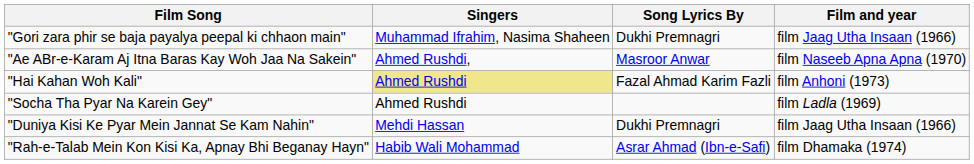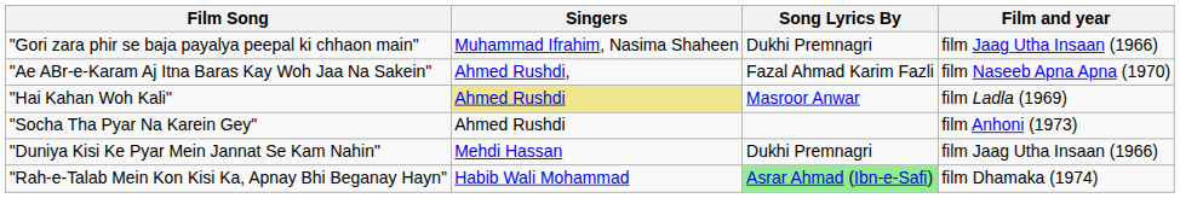"Ae ABr-e-Karam Aj Itna Baras Kay Woh Jaa Na Sakein" | Song Lyrics By: Masroor Anwar -> Fazal Ahmad Karim Fazli
"Hai Kahan Woh Kali" | Song Lyrics By: Fazal Ahmad Karim Fazli -> Masroor Anwar
"Hai Kahan Woh Kali" | Film and year: film Anhoni (1973) -> film Ladla (1969)
"Socha Tha Pyar Na Karein Gey" | Film and year: film Ladla (1969) -> film Anhoni (1973)
"Rah-e-Talab Mein Kon Kisi Ka, Apnay Bhi Beganay Hayn" | Song Lyrics By: no background -> lightgreen background
